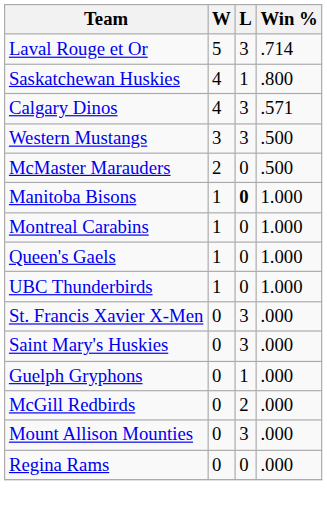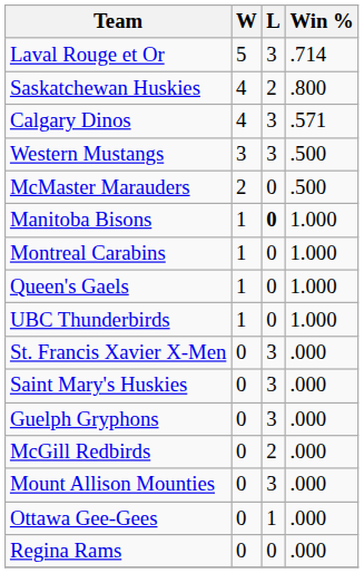Saskatchewan Huskies | L: 1 -> 2
Guelph Gryphons | L: 1 -> 3
+ row: Ottawa Gee-Gees | 0 | 1 | .000
